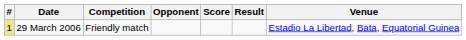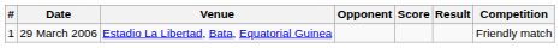columns swapped: Venue <-> Competition
29 March 2006 | #: khaki background -> no background
